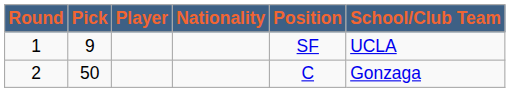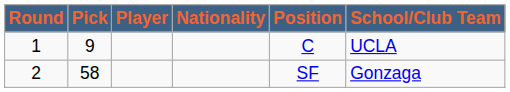1 | Position: SF -> C
2 | Pick: 50 -> 58
2 | Position: C -> SF
